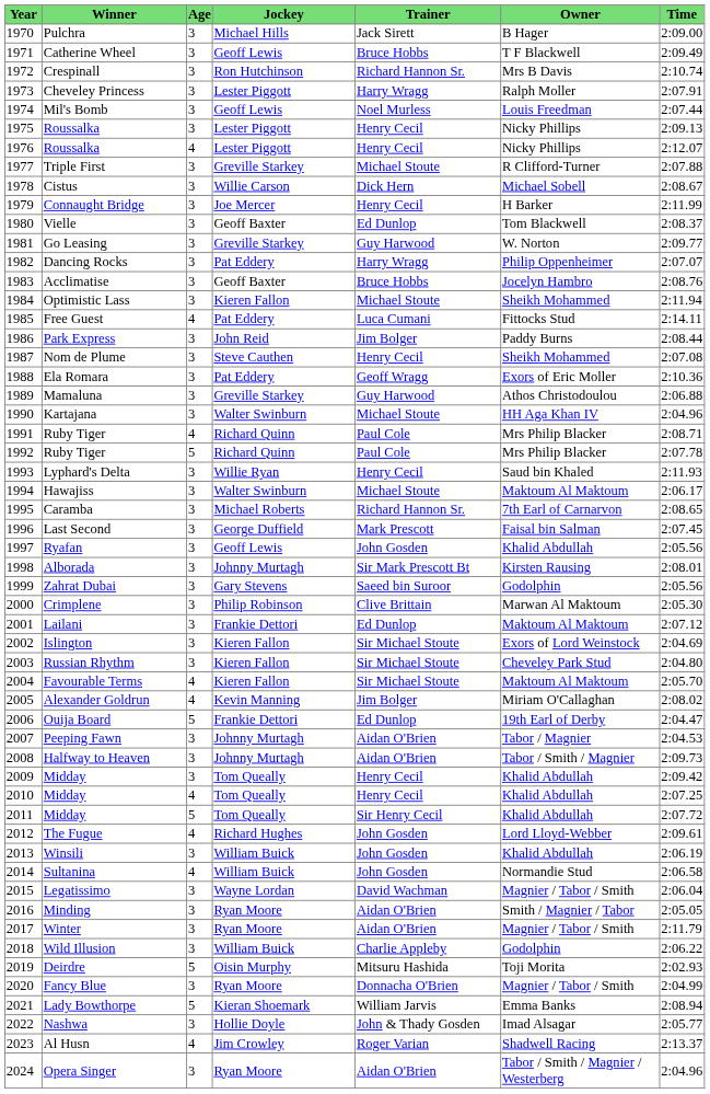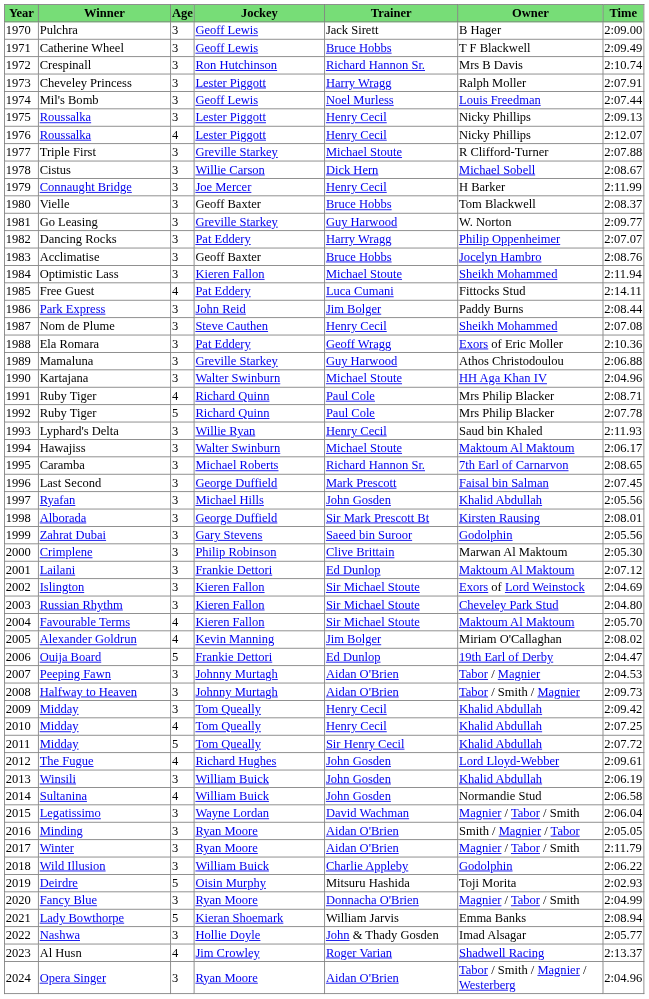Pulchra | Jockey: Michael Hills -> Geoff Lewis
Vielle | Trainer: Ed Dunlop -> Bruce Hobbs
Ryafan | Jockey: Geoff Lewis -> Michael Hills
Alborada | Jockey: Johnny Murtagh -> George Duffield
